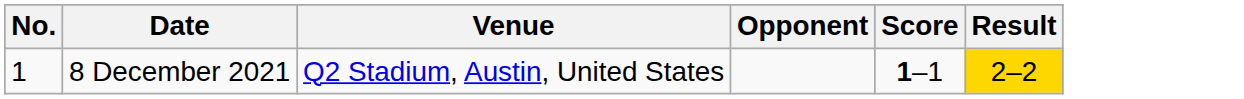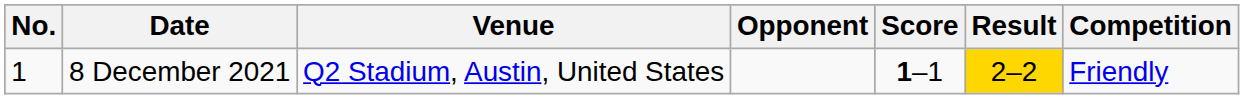+ column: Competition | Friendly
